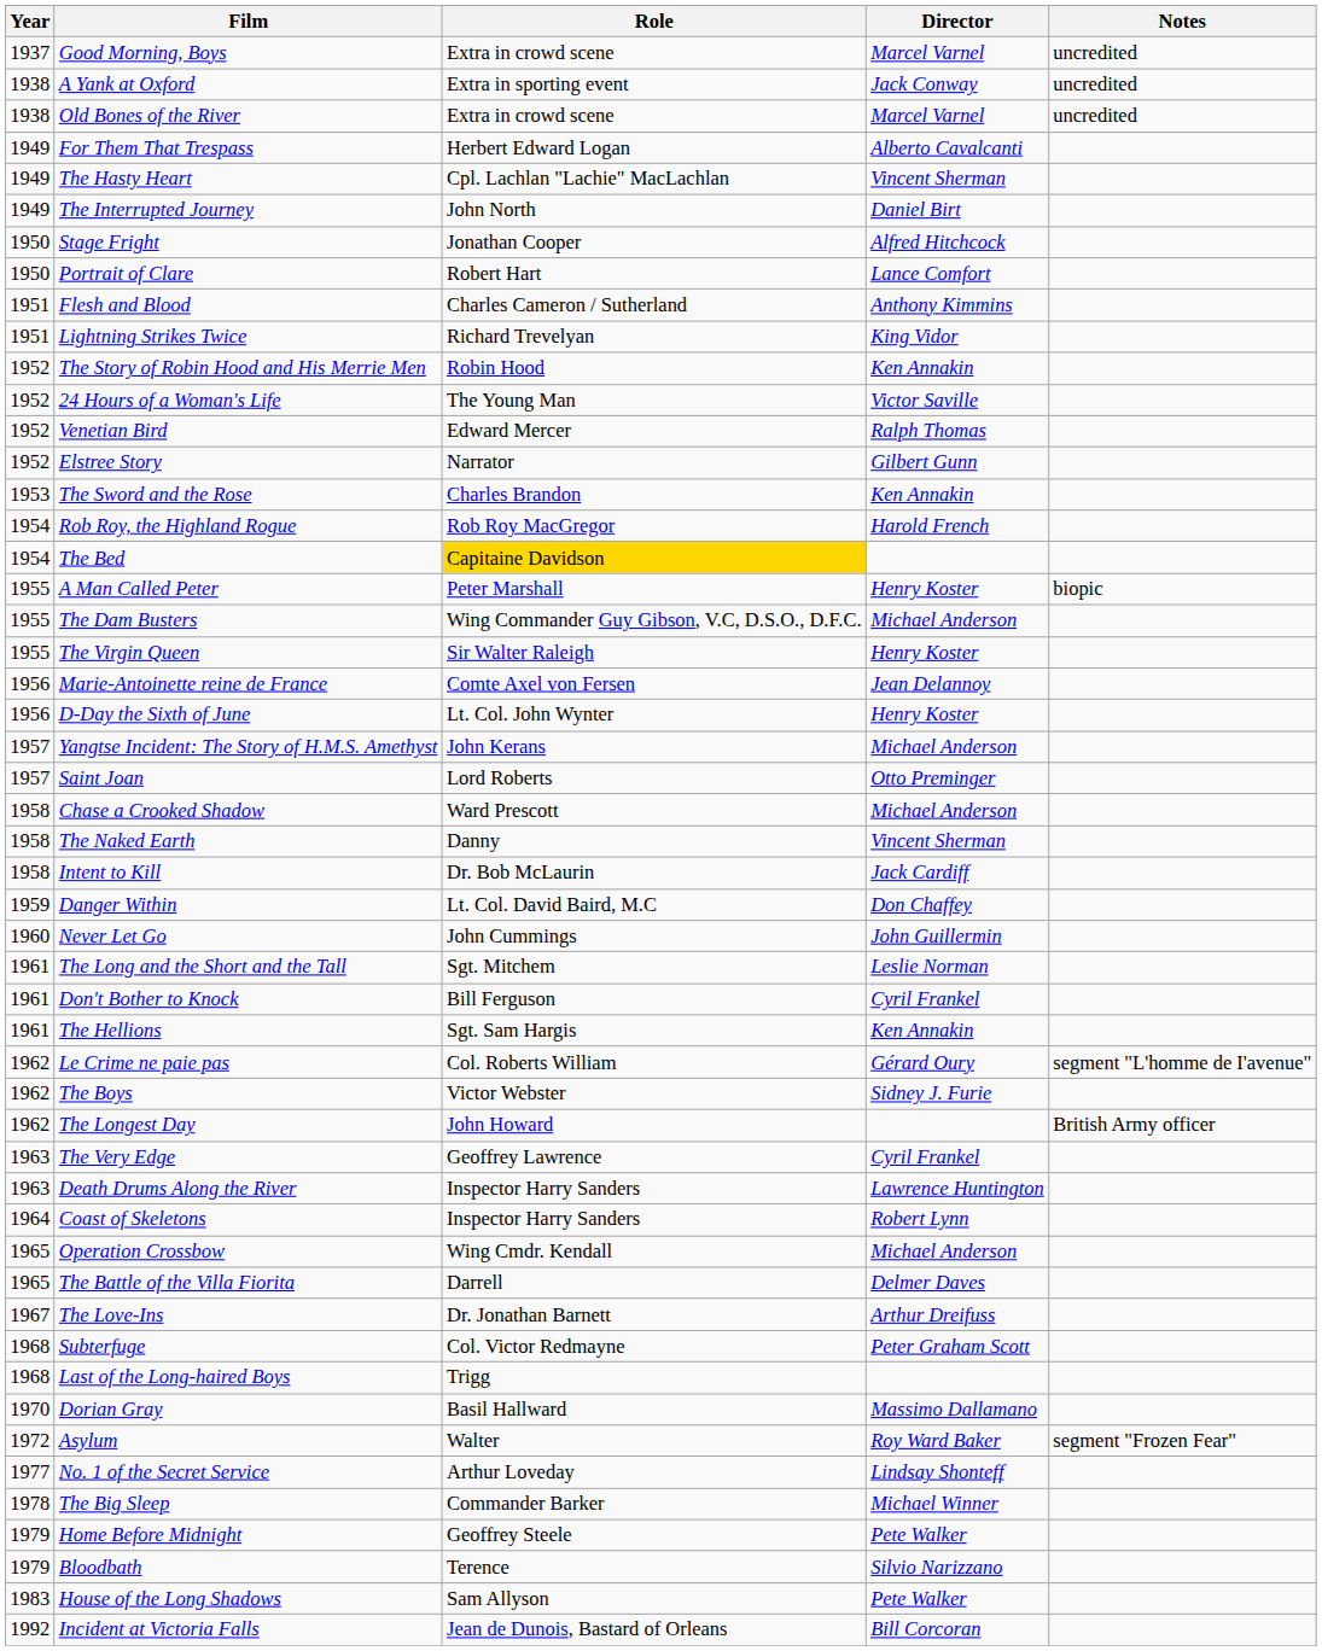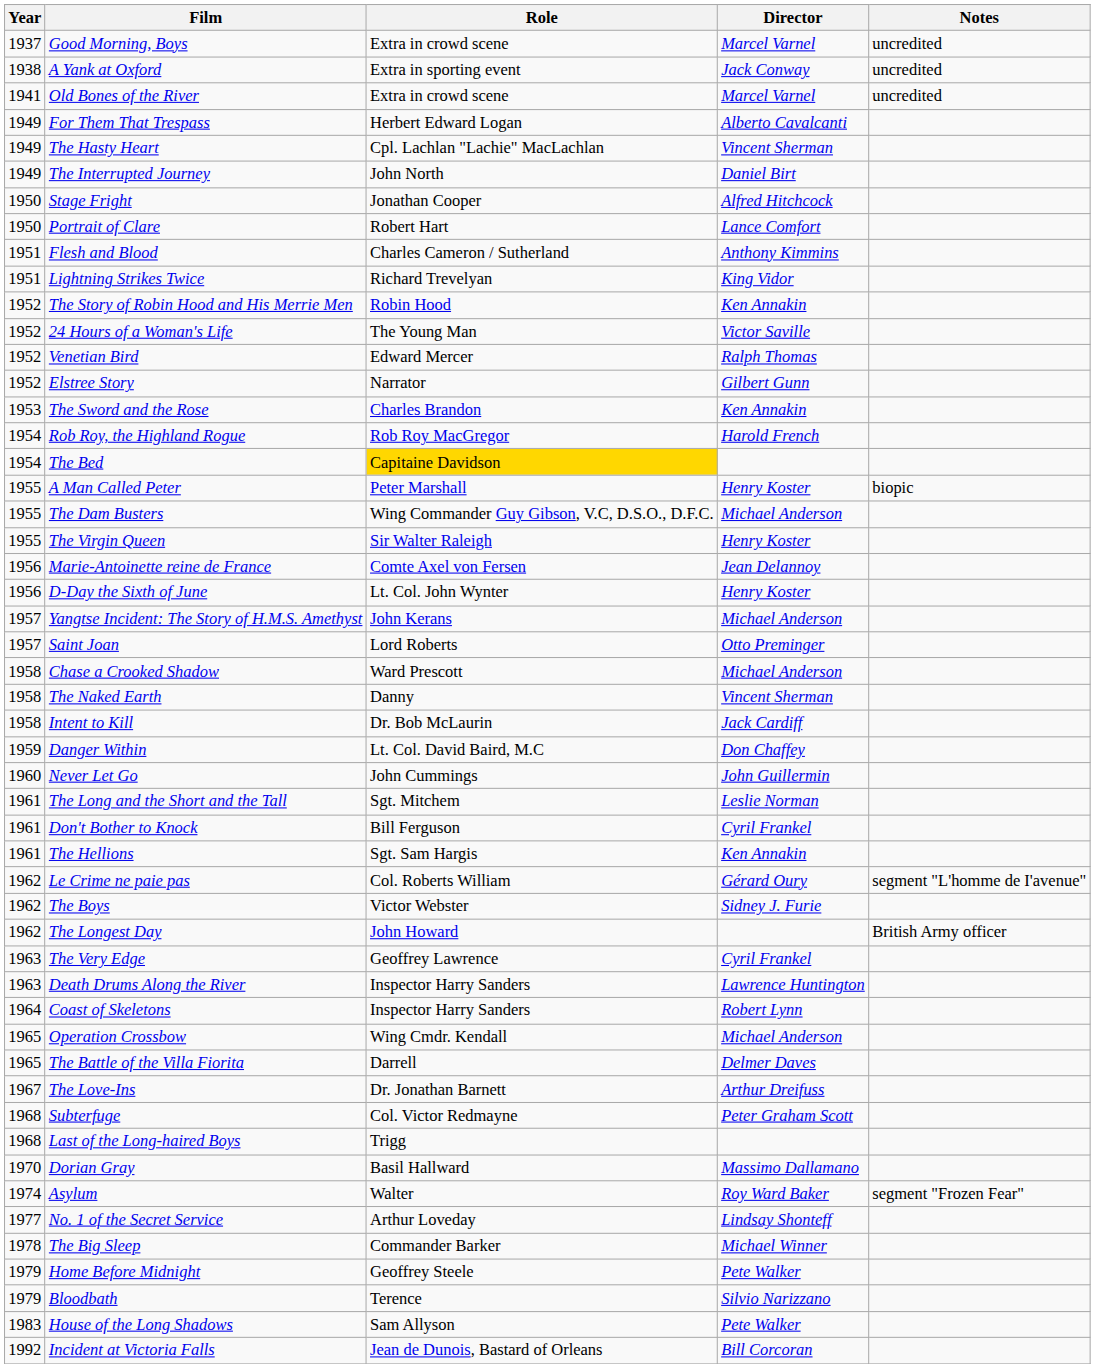Old Bones of the River | Year: 1938 -> 1941
Asylum | Year: 1972 -> 1974
